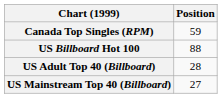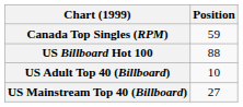US Adult Top 40 (Billboard) | Position: 28 -> 10
